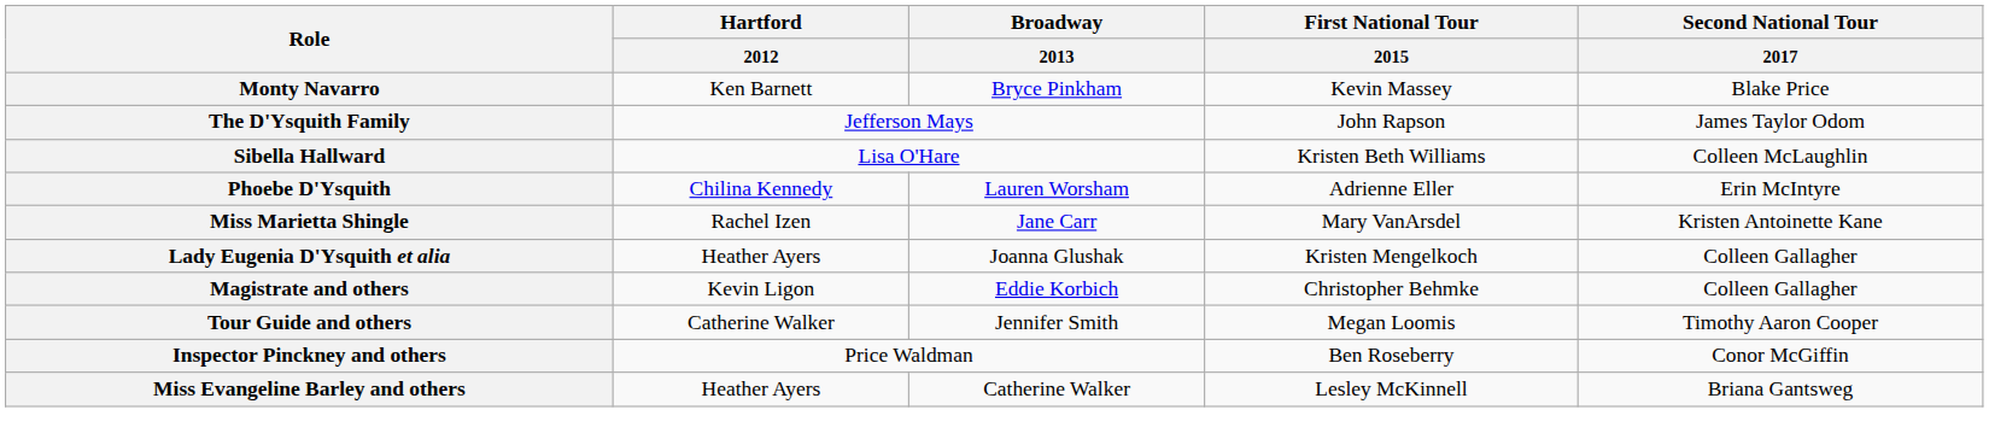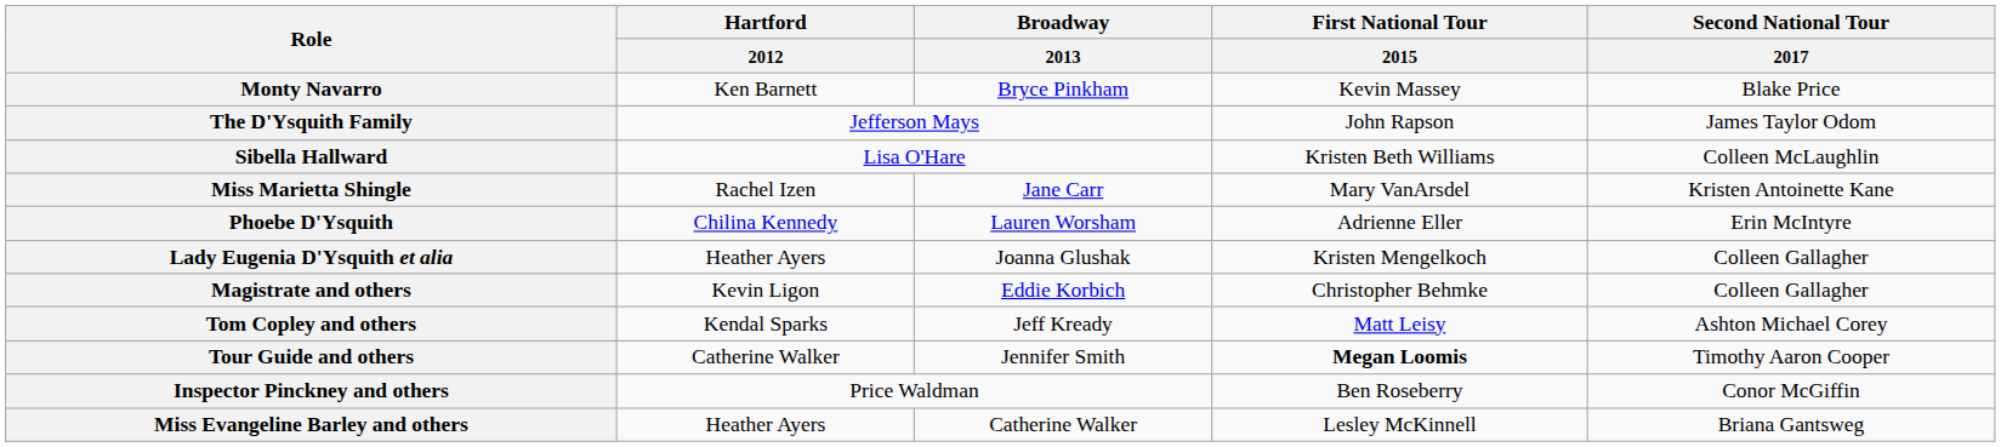rows swapped: Phoebe D'Ysquith <-> Miss Marietta Shingle
+ row: Tom Copley and others | Kendal Sparks | Jeff Kready | Matt Leisy | Ashton Michael Corey
Tour Guide and others | First National Tour / 2015: normal -> bold
